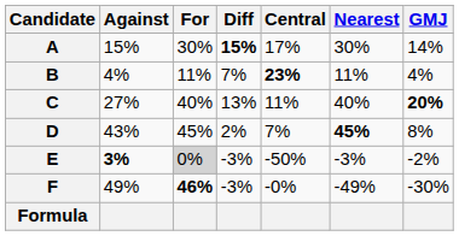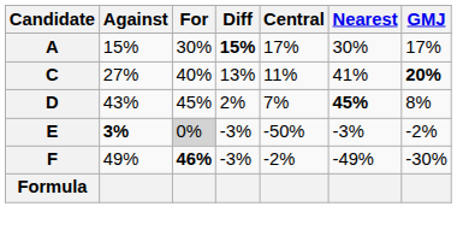A | GMJ: 14% -> 17%
- row: B | 4% | 11% | 7% | 23% | 11% | 4%
C | Nearest: 40% -> 41%
F | Central: -0% -> -2%
